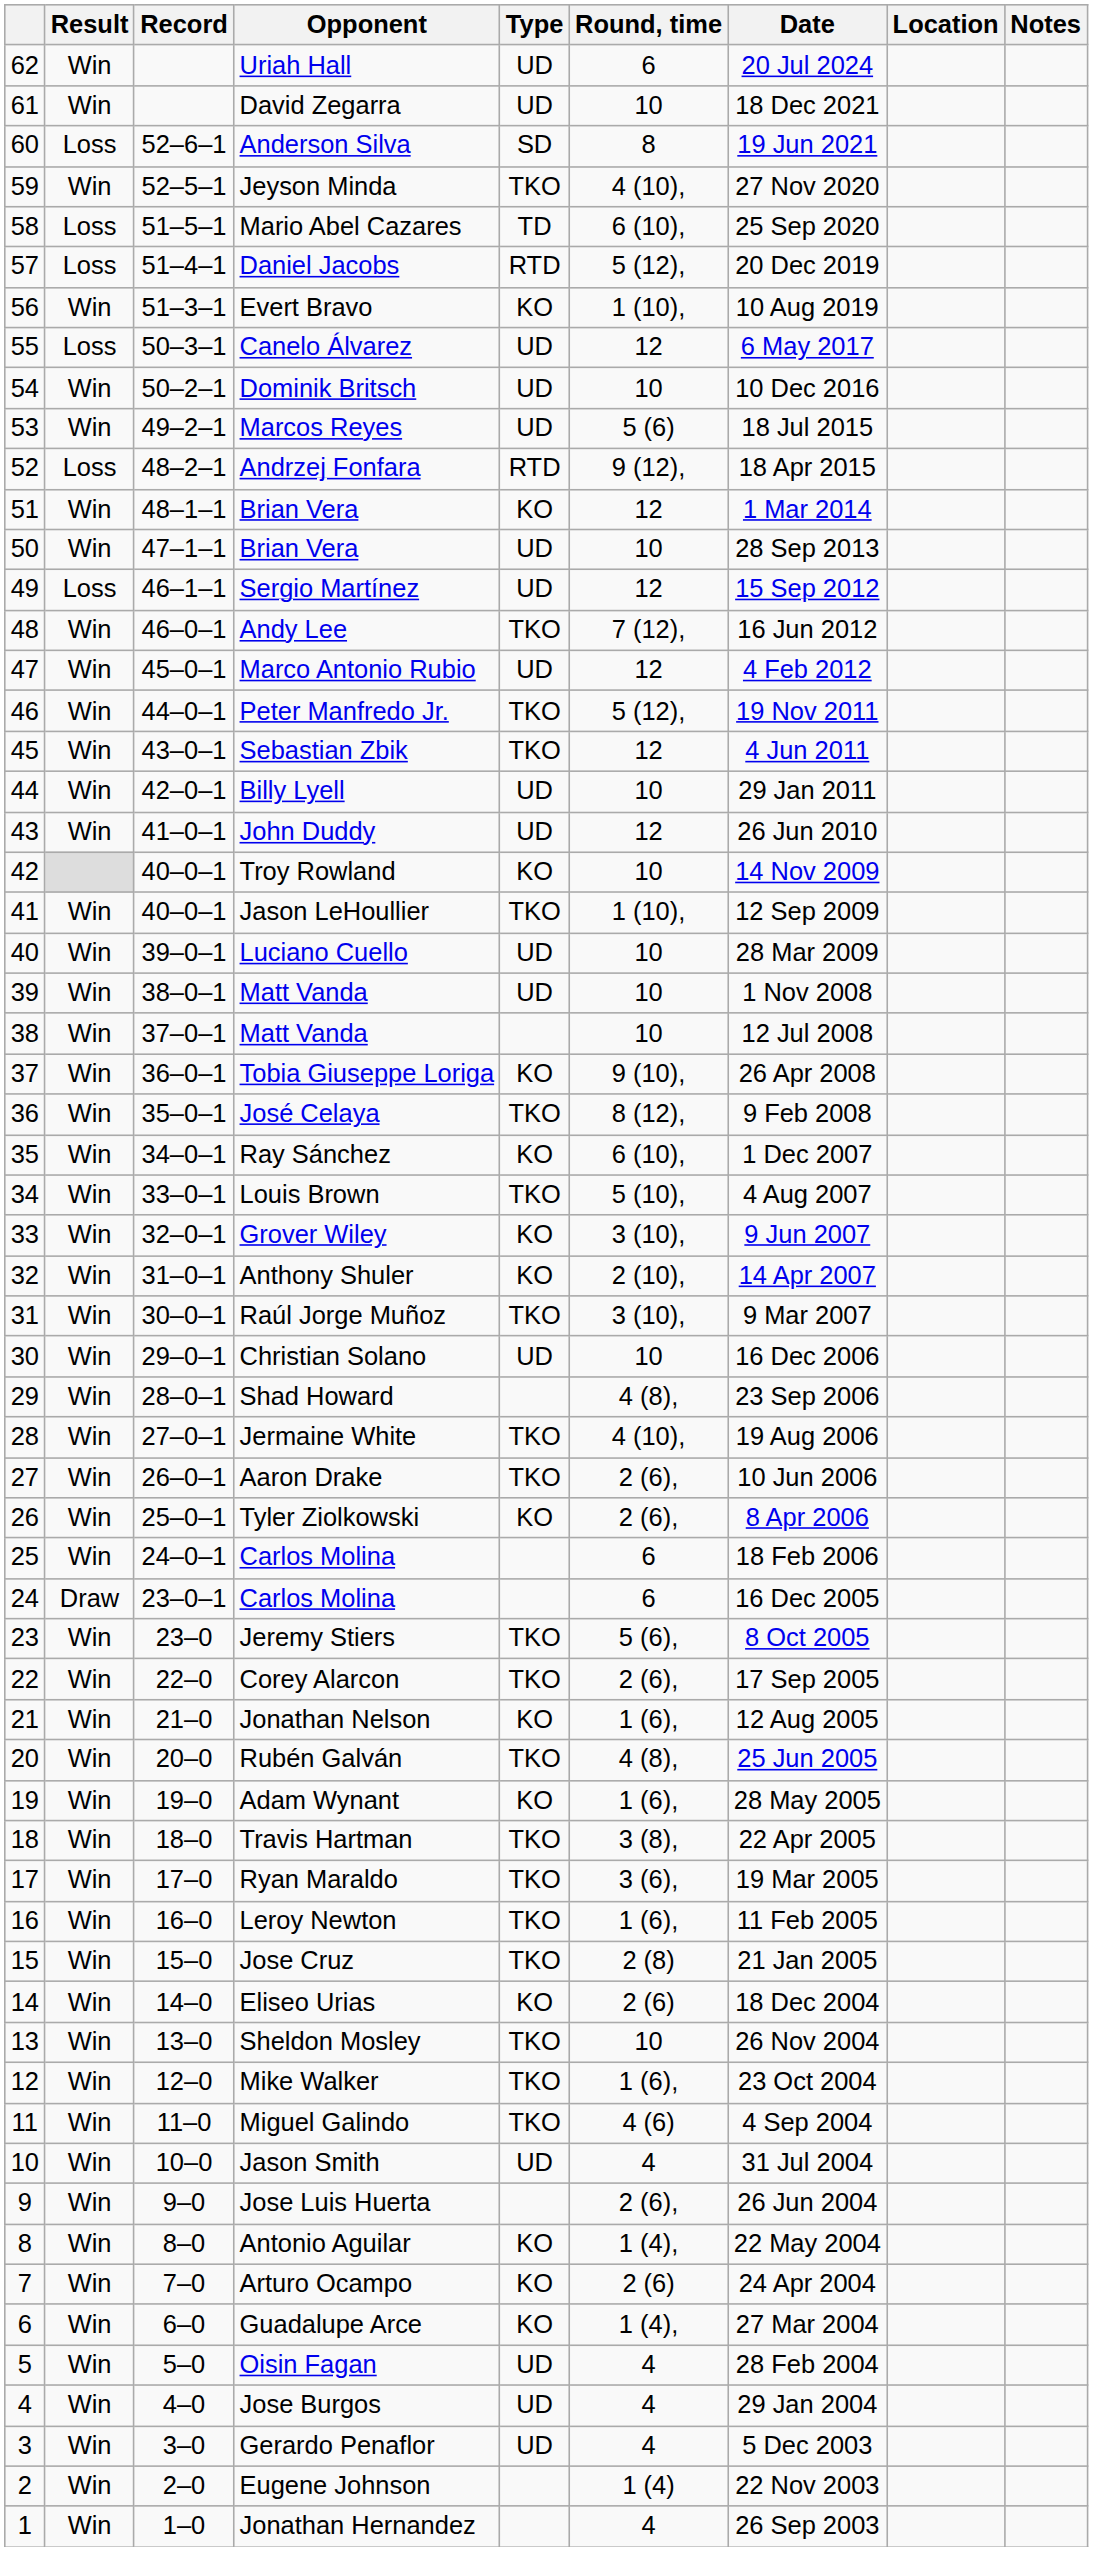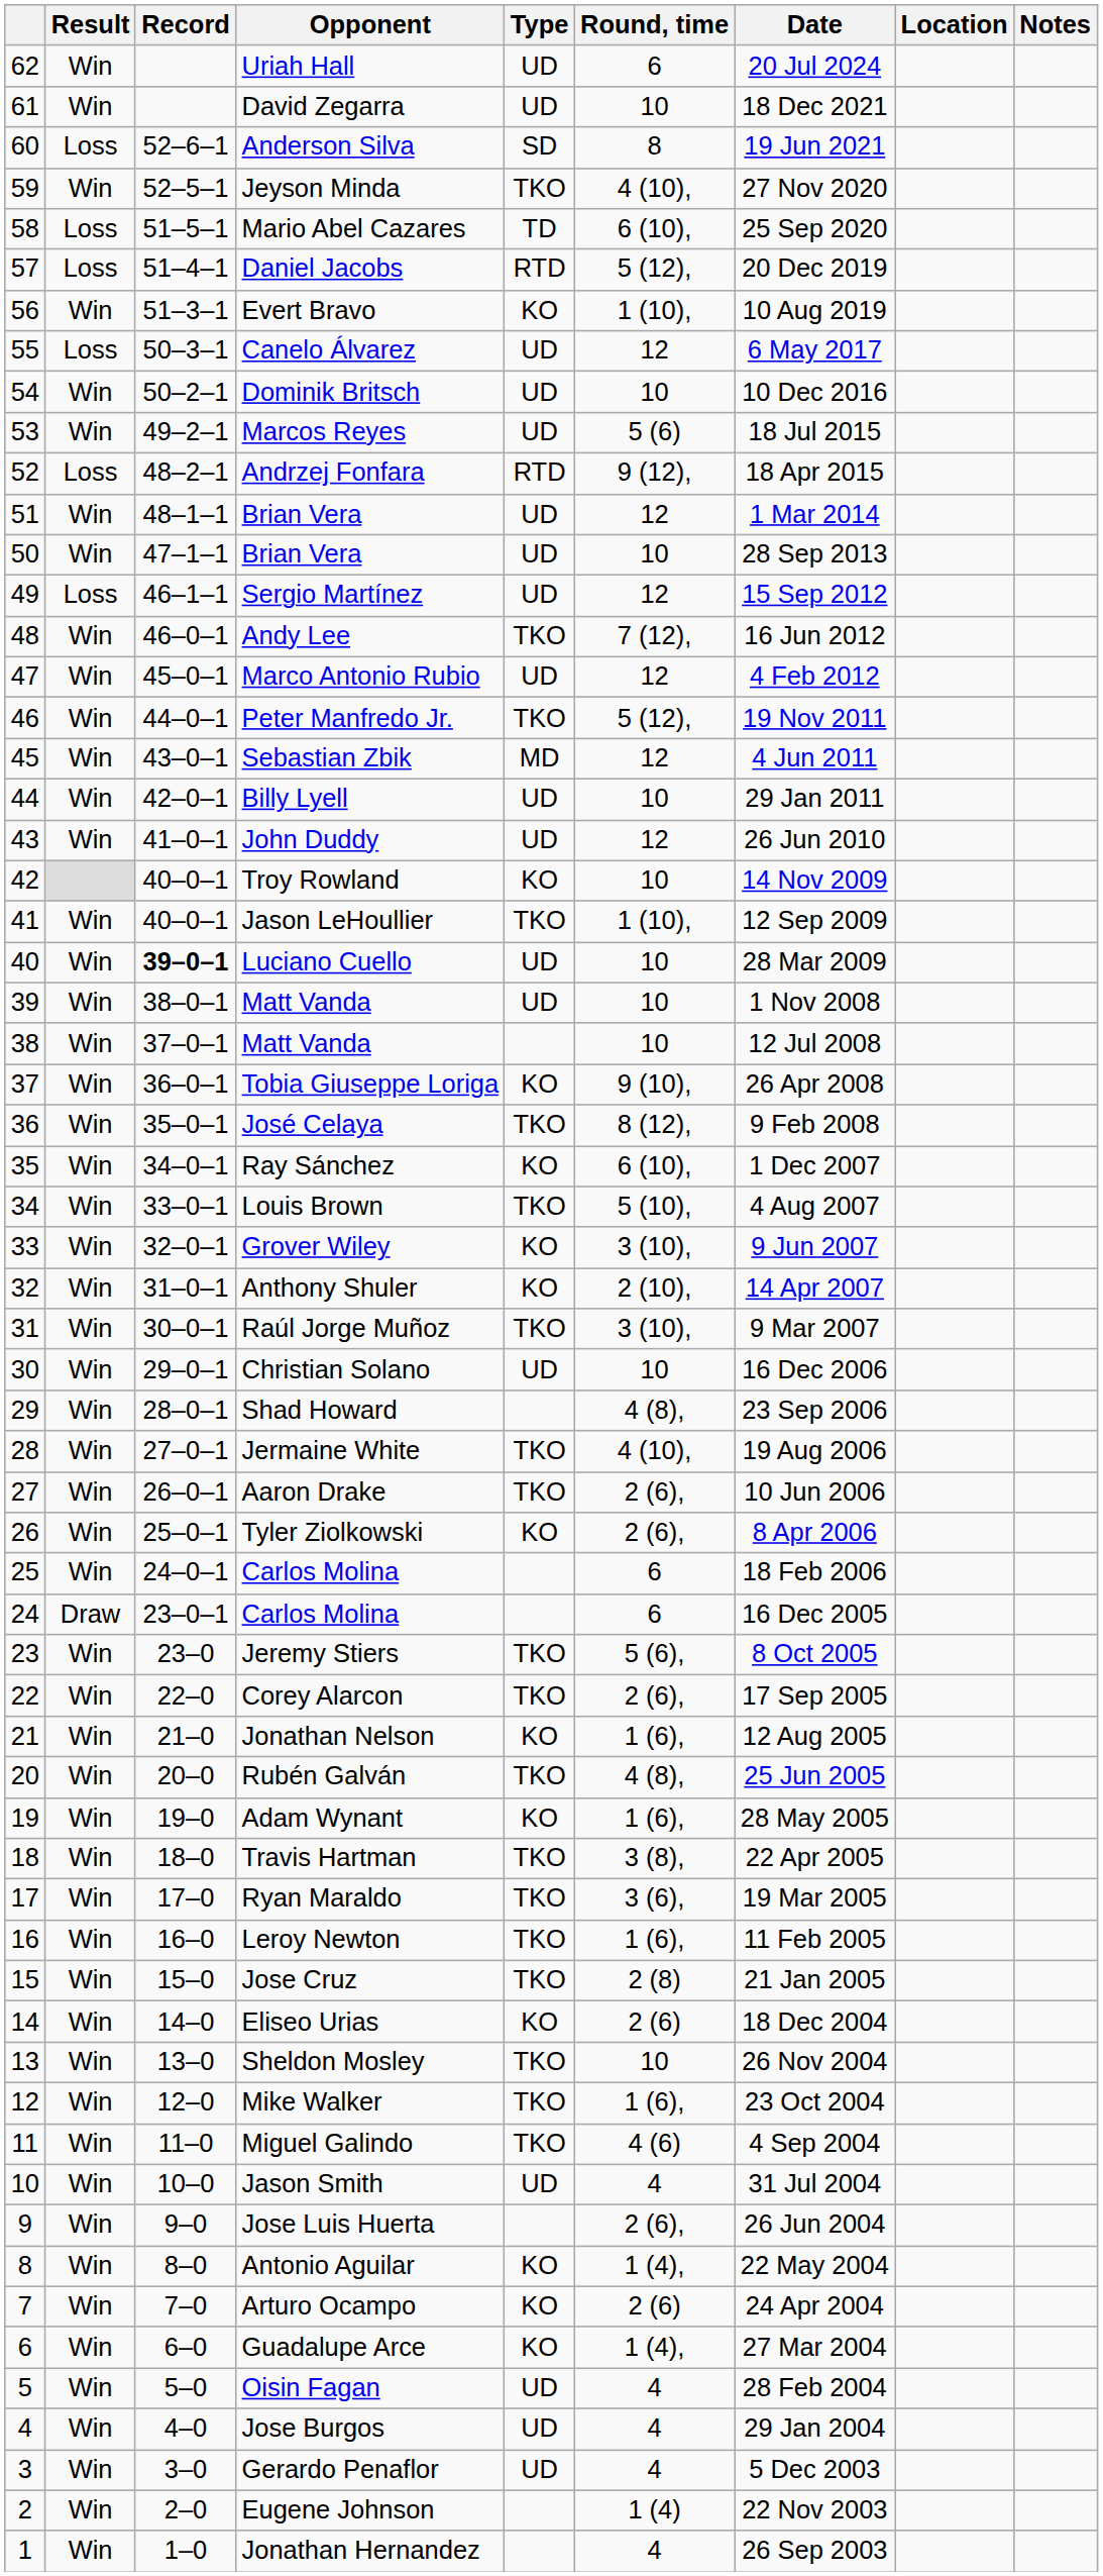51 / Brian Vera | Type: KO -> UD
Sebastian Zbik | Type: TKO -> MD
Luciano Cuello | Record: normal -> bold
